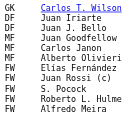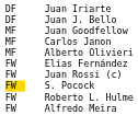- row: GK | Carlos T. Wilson
S. Pocock | column 1: no background -> gold background
